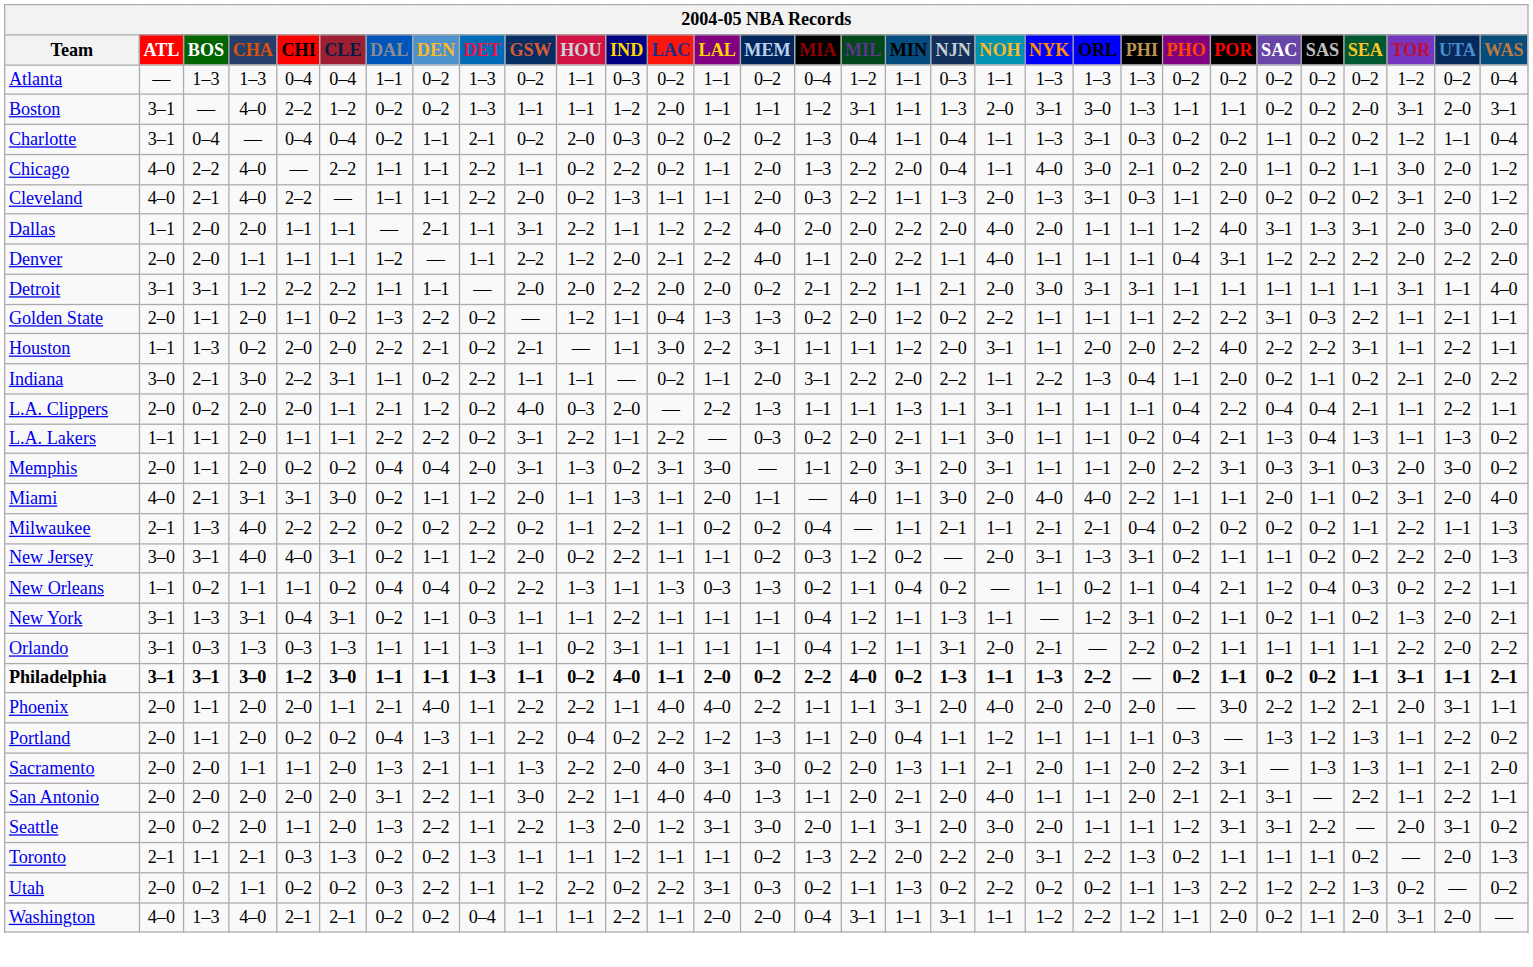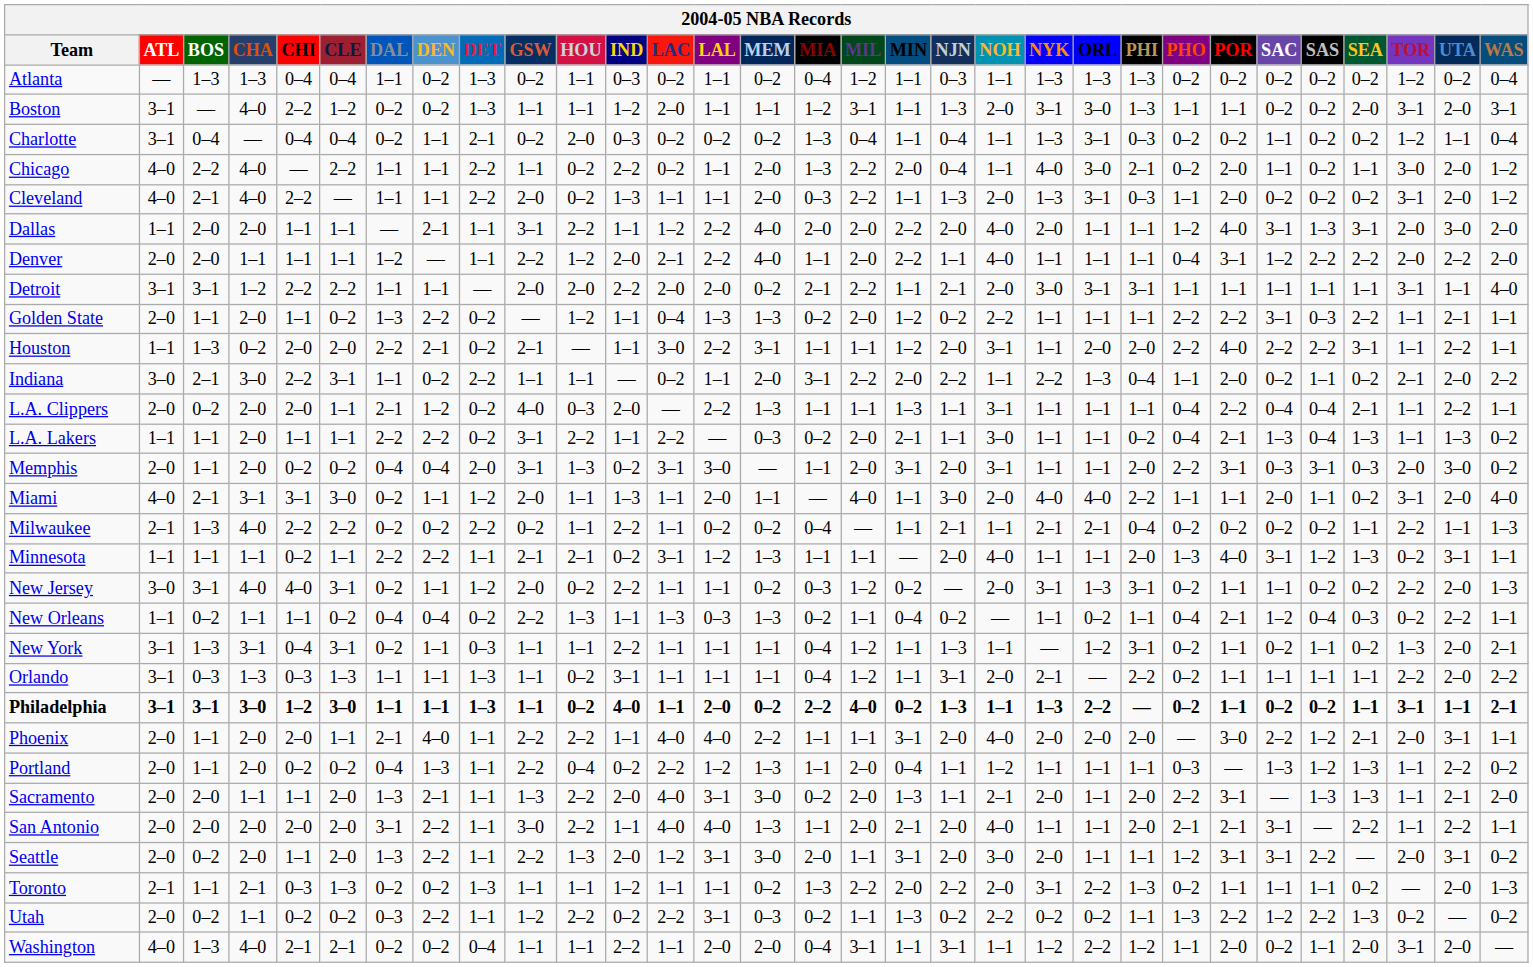+ row: Minnesota | 1–1 | 1–1 | 1–1 | 0–2 | 1–1 | 2–2 | 2–2 | 1–1 | 2–1 | 2–1 | 0–2 | 3–1 | 1–2 | 1–3 | 1–1 | 1–1 | — | 2–0 | 4–0 | 1–1 | 1–1 | 2–0 | 1–3 | 4–0 | 3–1 | 1–2 | 1–3 | 0–2 | 3–1 | 1–1
